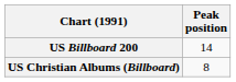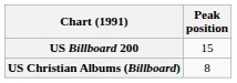US Billboard 200 | Peak position: 14 -> 15
